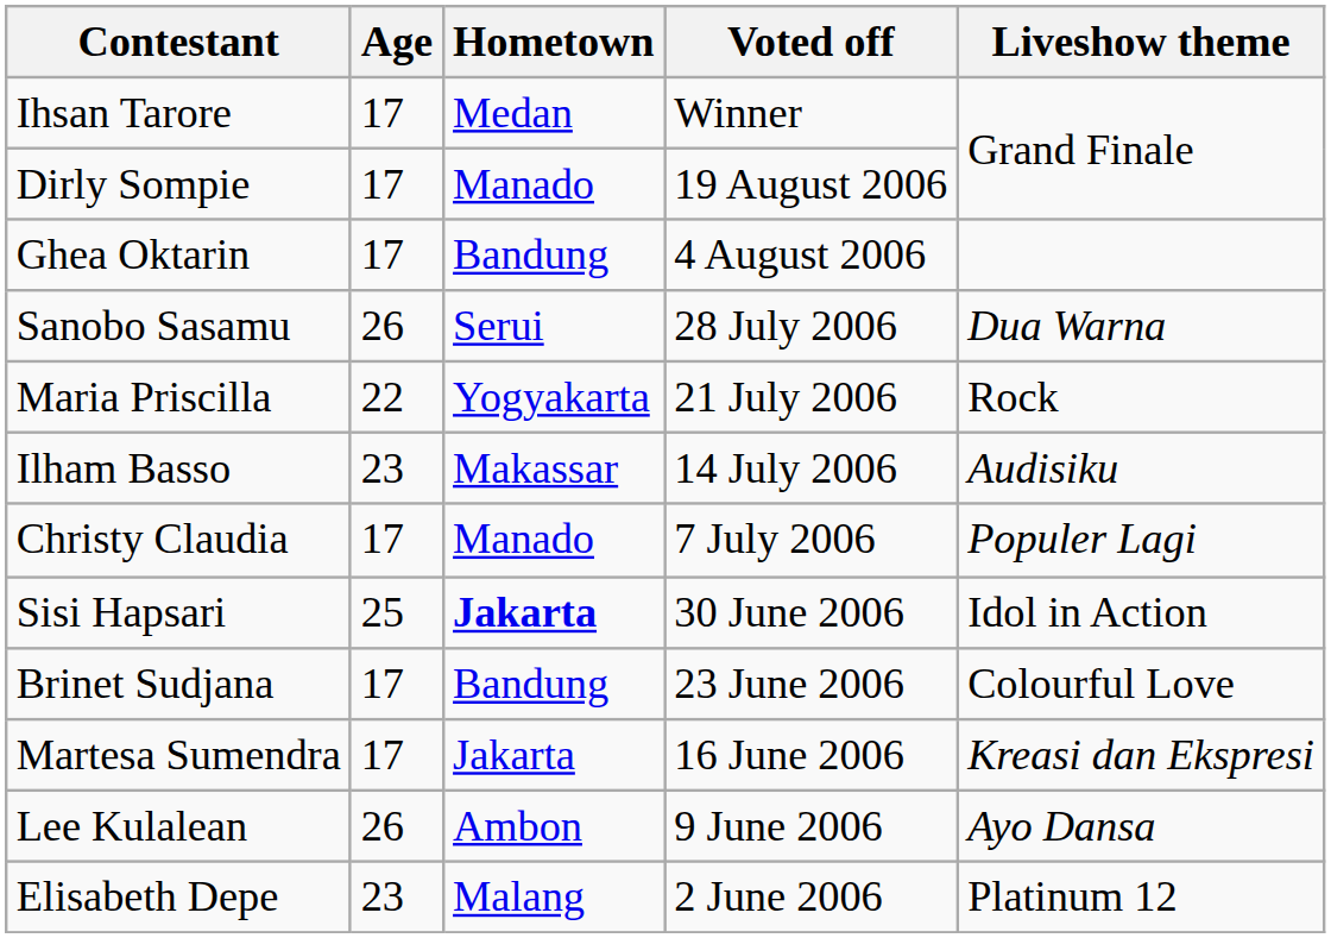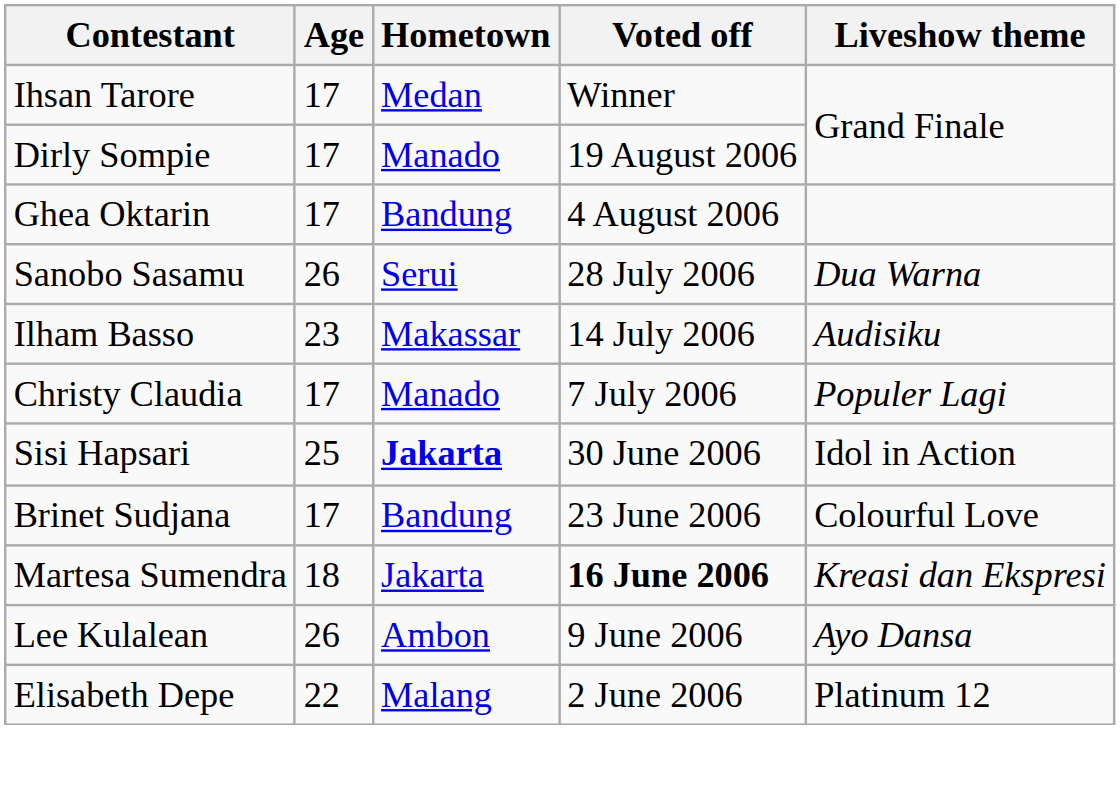- row: Maria Priscilla | 22 | Yogyakarta | 21 July 2006 | Rock
Martesa Sumendra | Age: 17 -> 18
Martesa Sumendra | Voted off: normal -> bold
Elisabeth Depe | Age: 23 -> 22
